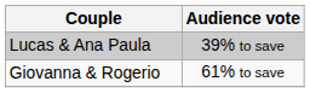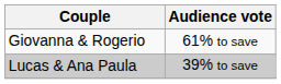rows swapped: Lucas & Ana Paula <-> Giovanna & Rogerio
